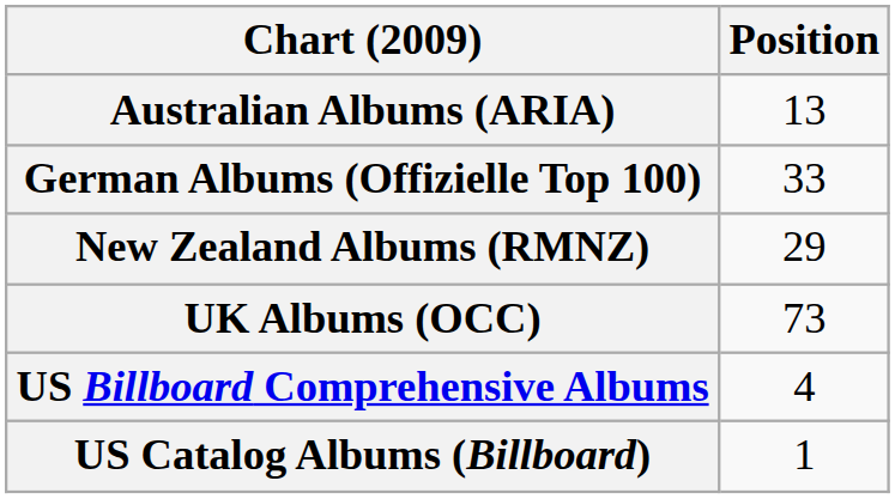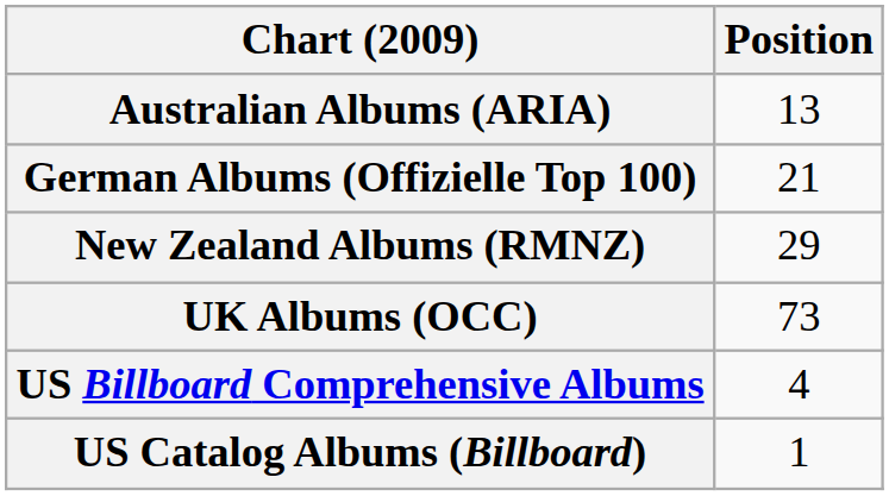German Albums (Offizielle Top 100) | Position: 33 -> 21
